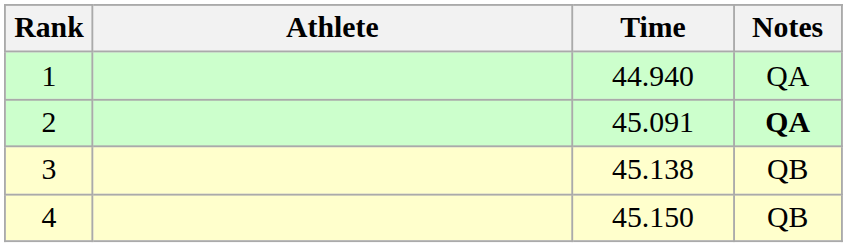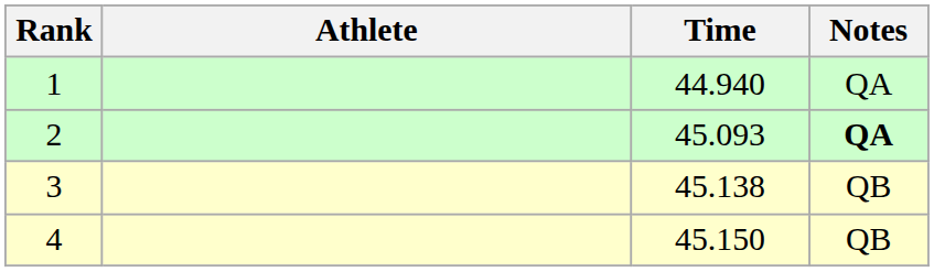2 | Time: 45.091 -> 45.093
